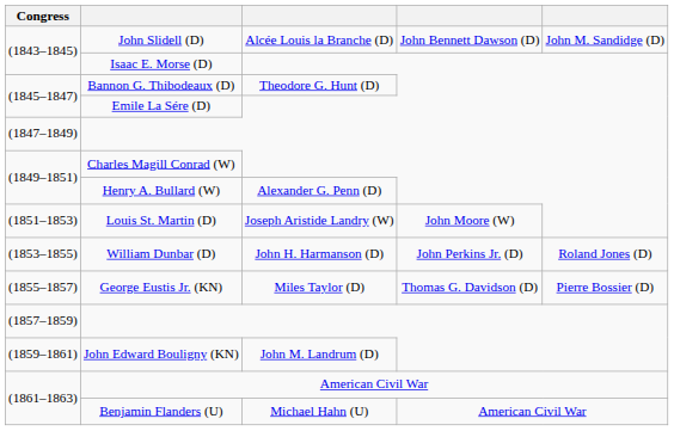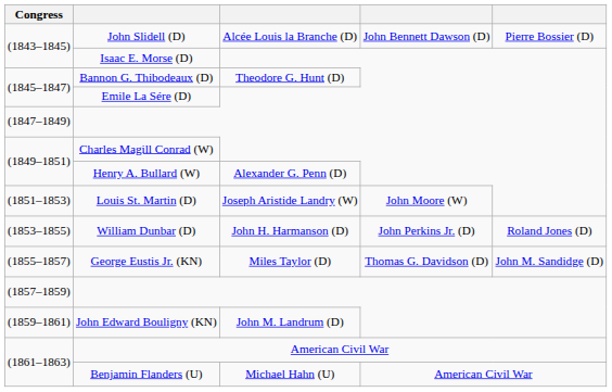John Slidell (D) | column 5: John M. Sandidge (D) -> Pierre Bossier (D)
George Eustis Jr. (KN) | column 5: Pierre Bossier (D) -> John M. Sandidge (D)
